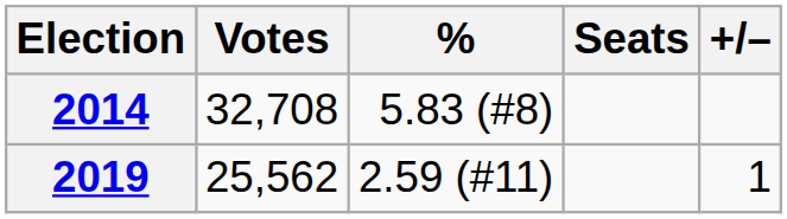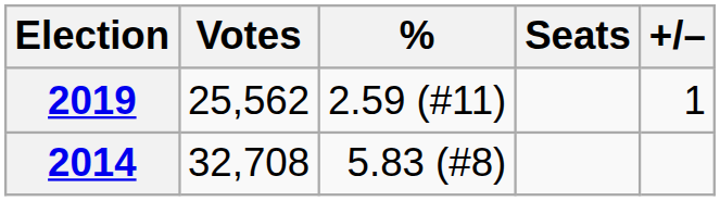rows swapped: 2014 <-> 2019
